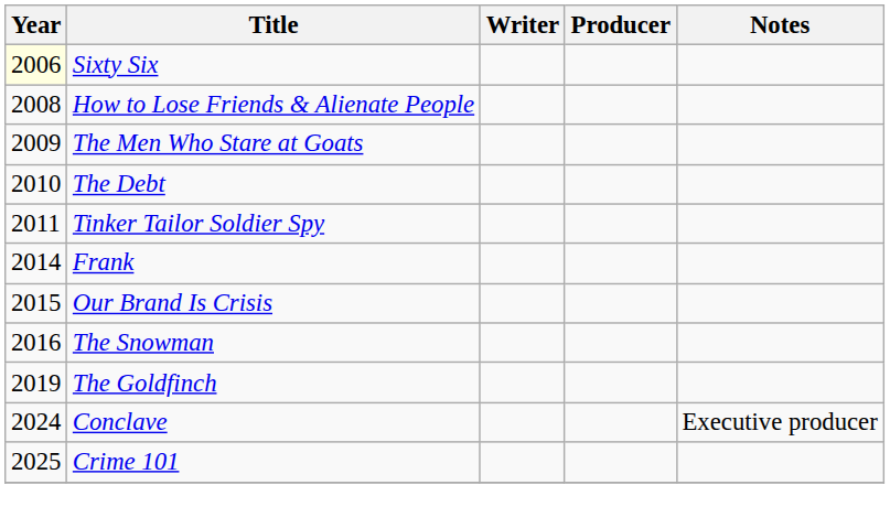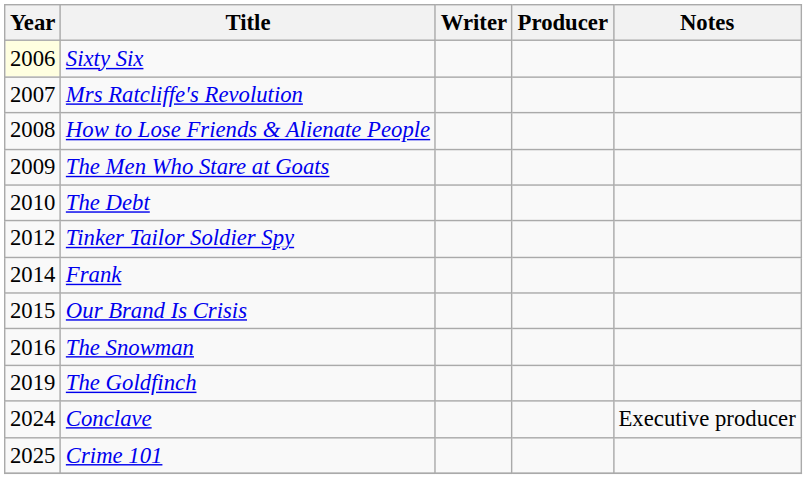+ row: 2007 | Mrs Ratcliffe's Revolution
Tinker Tailor Soldier Spy | Year: 2011 -> 2012
